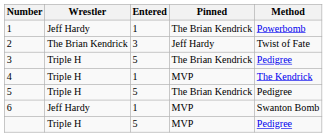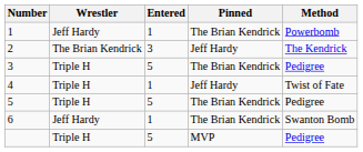2 | Method: Twist of Fate -> The Kendrick
4 | Pinned: MVP -> Jeff Hardy
4 | Method: The Kendrick -> Twist of Fate
6 | Pinned: MVP -> The Brian Kendrick
